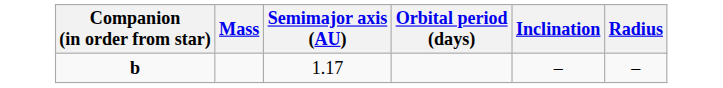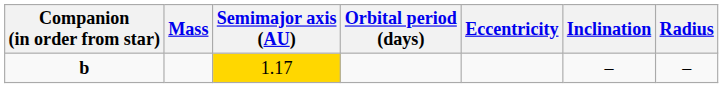+ column: Eccentricity
b | Semimajor axis (AU): no background -> gold background
